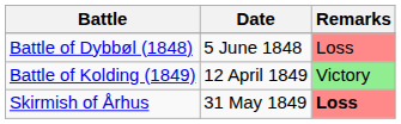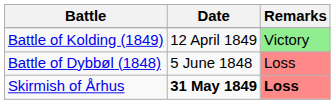rows swapped: Battle of Dybbøl (1848) <-> Battle of Kolding (1849)
Skirmish of Århus | Date: normal -> bold
